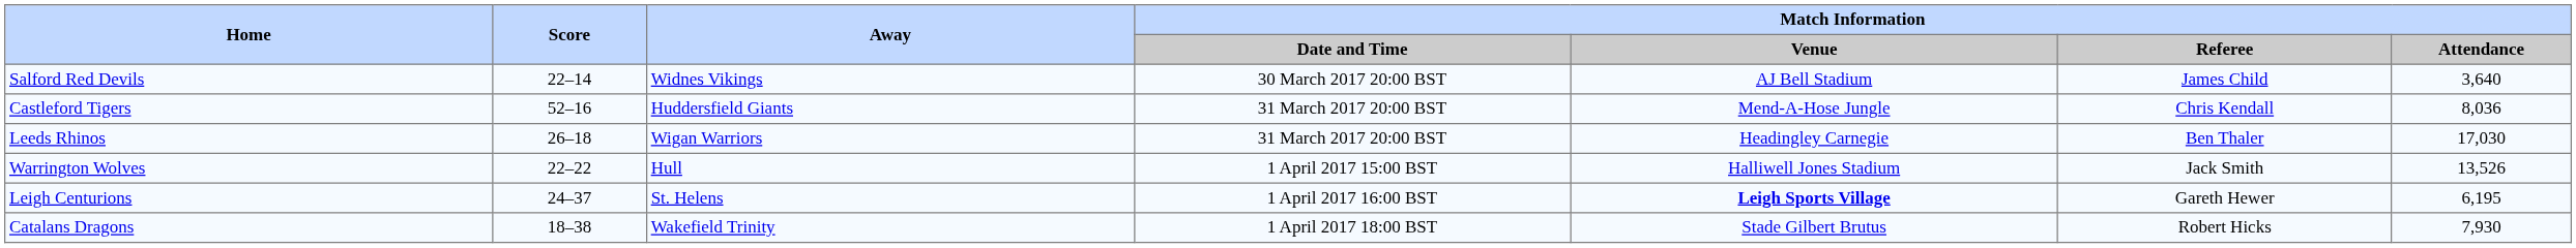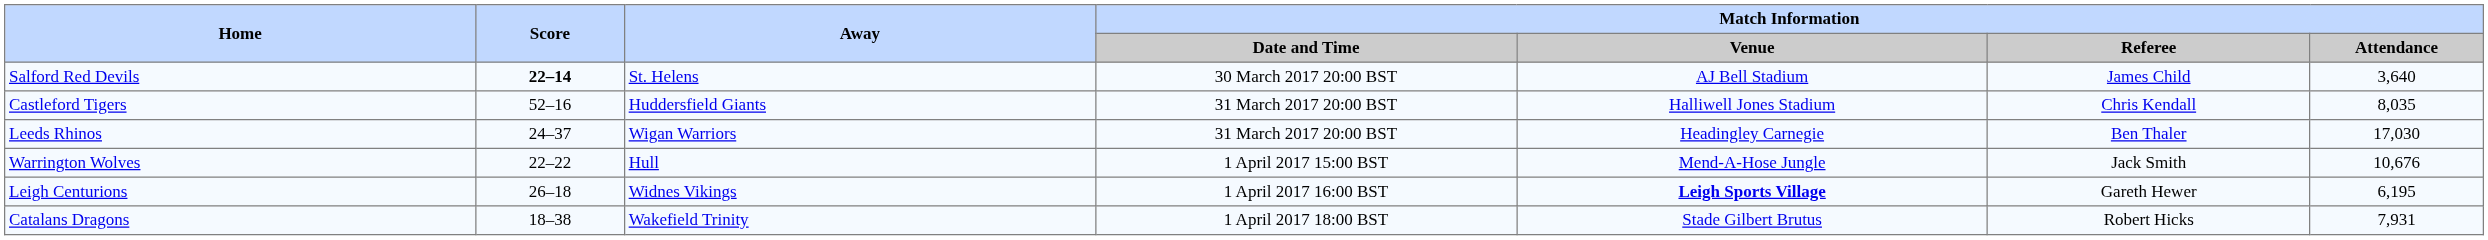Salford Red Devils | Score: normal -> bold
Salford Red Devils | Away: Widnes Vikings -> St. Helens
Castleford Tigers | Match Information / Venue: Mend-A-Hose Jungle -> Halliwell Jones Stadium
Castleford Tigers | Match Information / Attendance: 8,036 -> 8,035
Leeds Rhinos | Score: 26–18 -> 24–37
Warrington Wolves | Match Information / Venue: Halliwell Jones Stadium -> Mend-A-Hose Jungle
Warrington Wolves | Match Information / Attendance: 13,526 -> 10,676
Leigh Centurions | Score: 24–37 -> 26–18
Leigh Centurions | Away: St. Helens -> Widnes Vikings
Catalans Dragons | Match Information / Attendance: 7,930 -> 7,931
